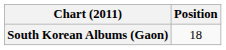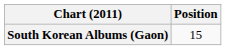South Korean Albums (Gaon) | Position: 18 -> 15
